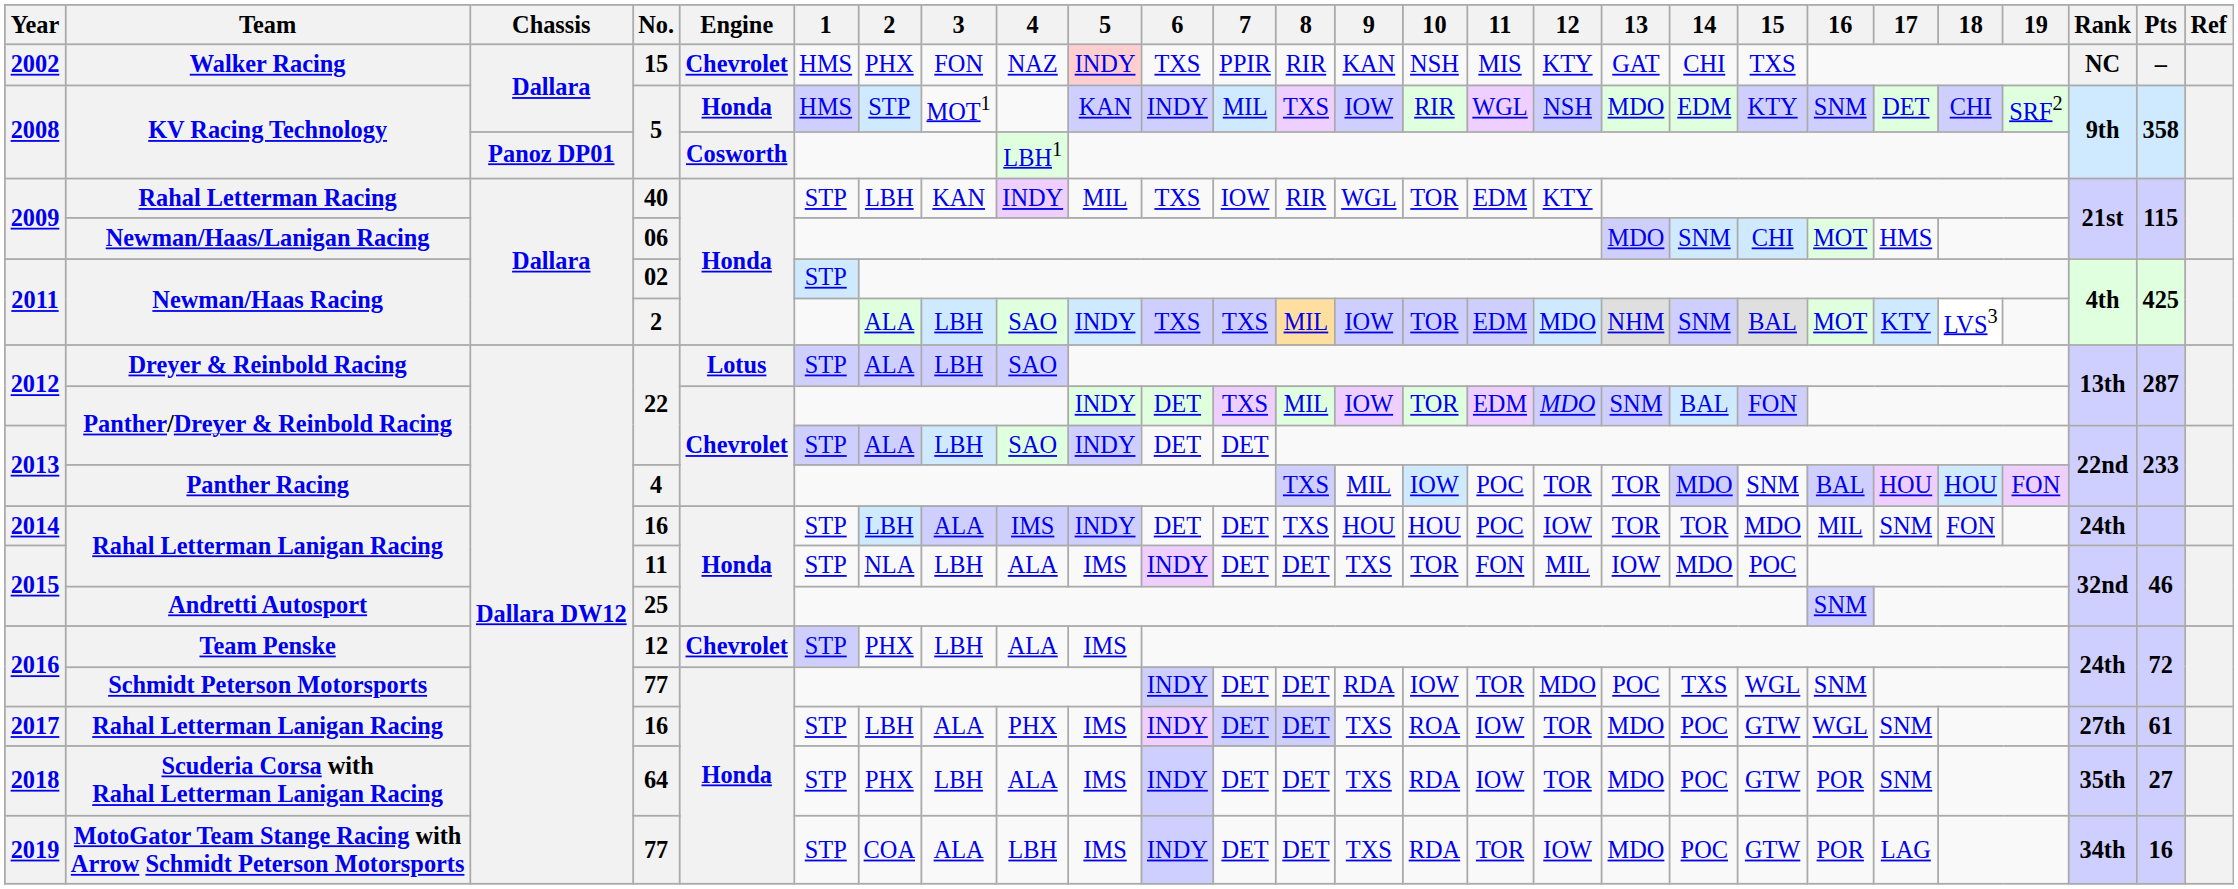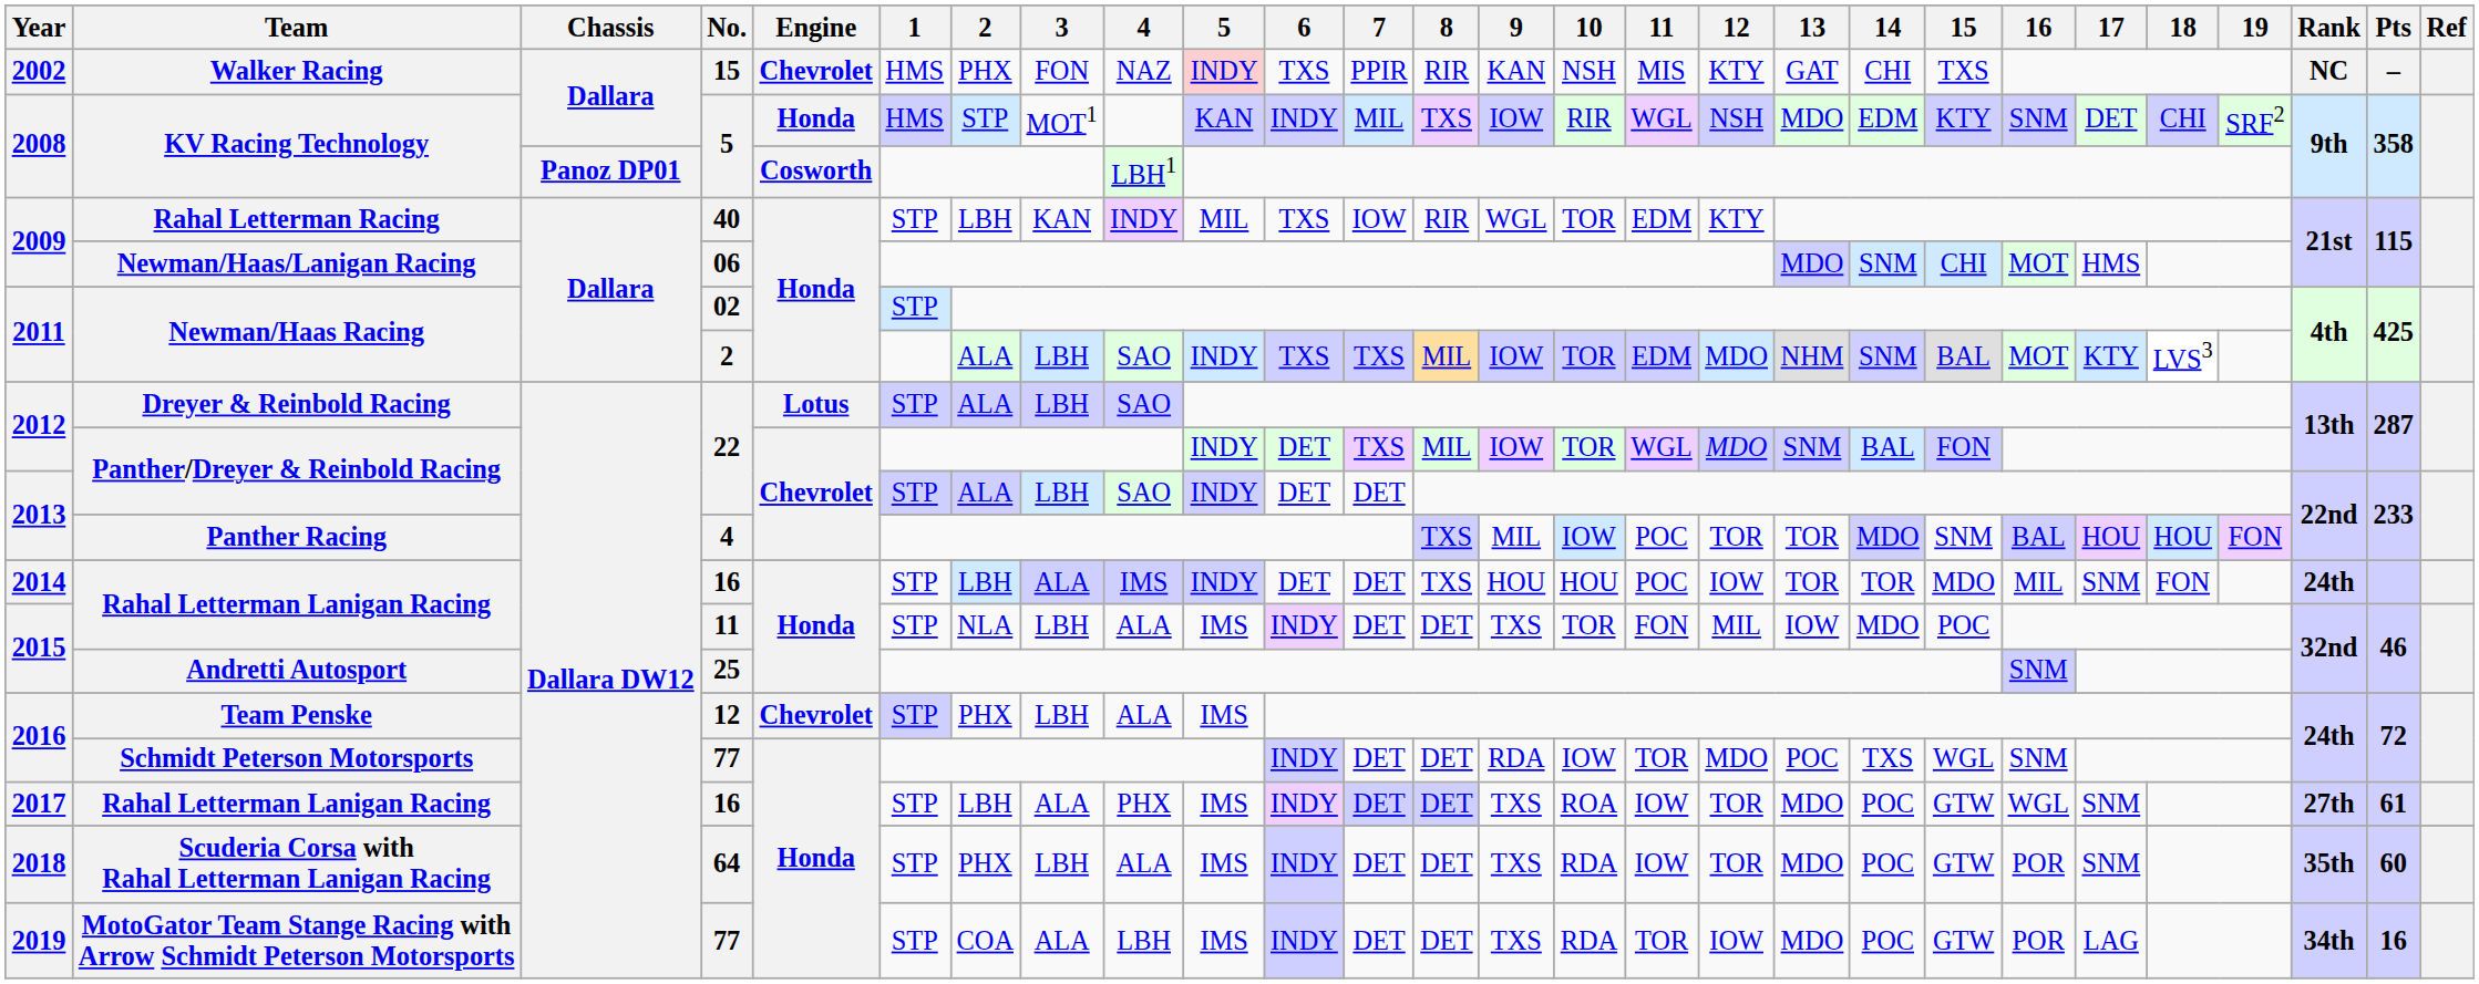2012 / Panther/Dreyer & Reinbold Racing | 11: EDM -> WGL
Scuderia Corsa with Rahal Letterman Lanigan Racing | Pts: 27 -> 60
